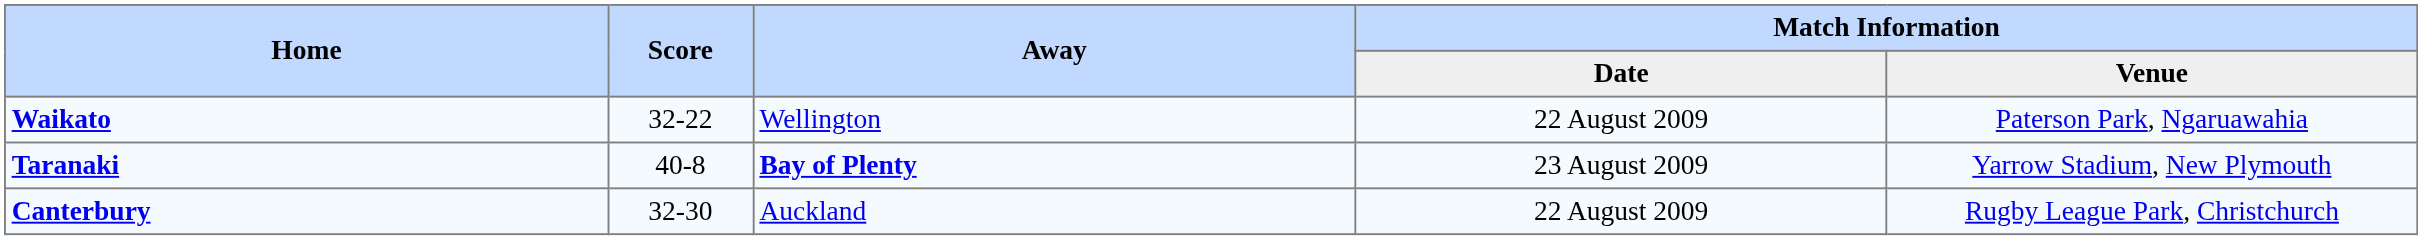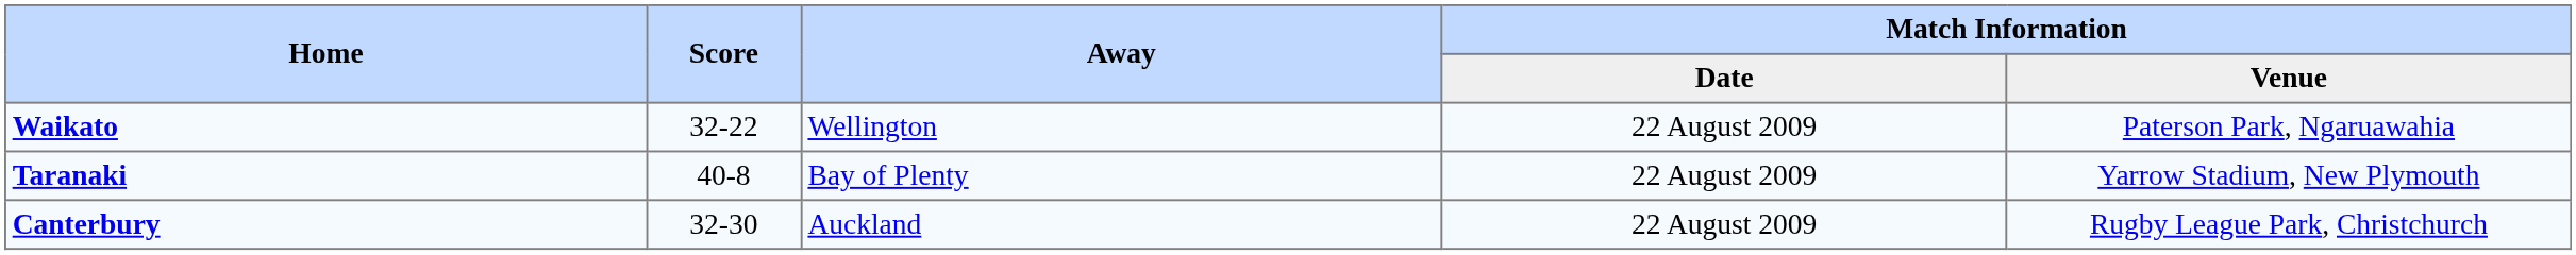Taranaki | Away: bold -> normal
Taranaki | Match Information / Date: 23 August 2009 -> 22 August 2009
